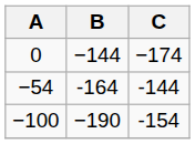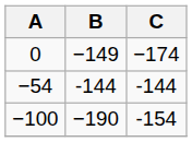0 | B: −144 -> −149
−54 | B: -164 -> -144
